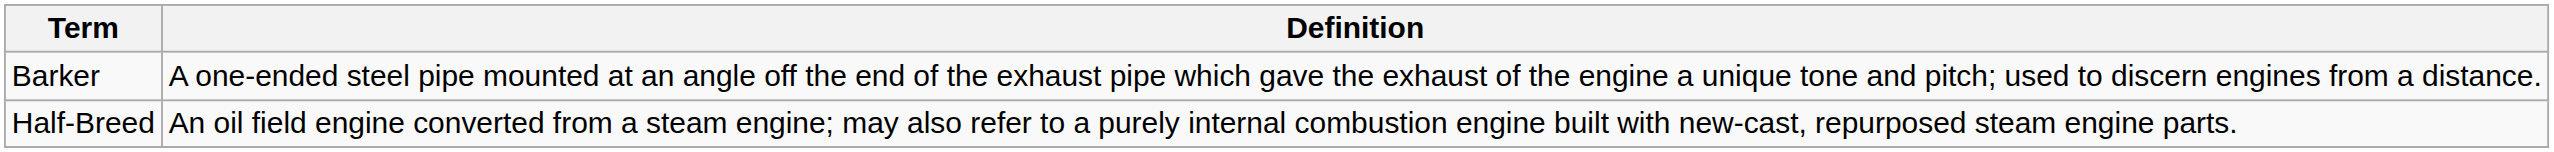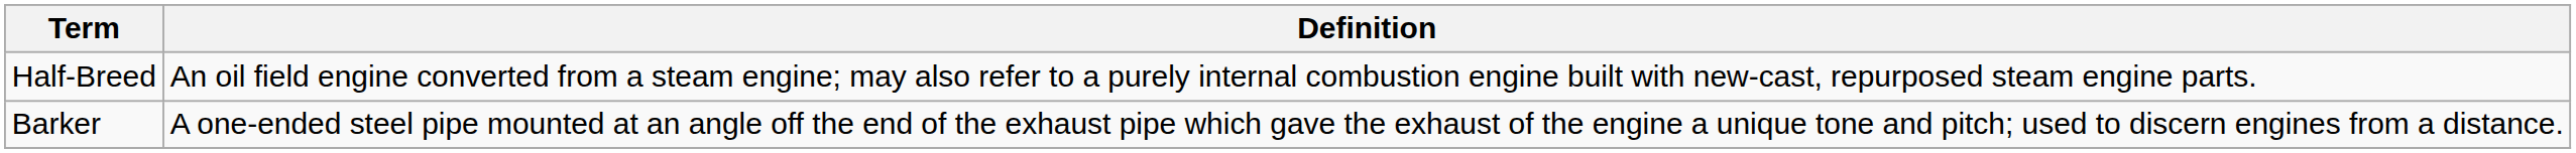rows swapped: Barker <-> Half-Breed
